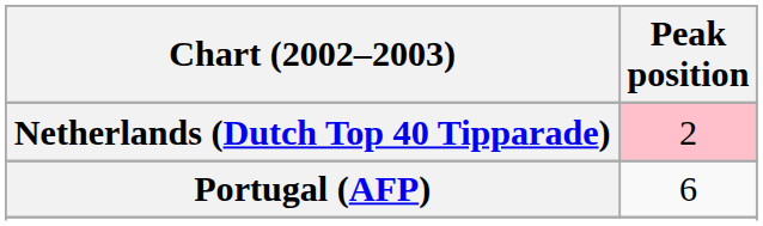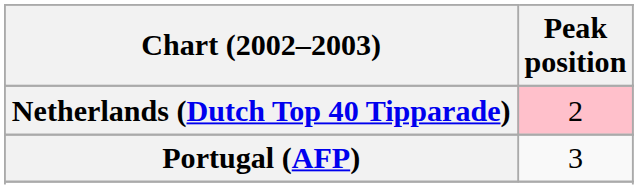Portugal (AFP) | Peak position: 6 -> 3
